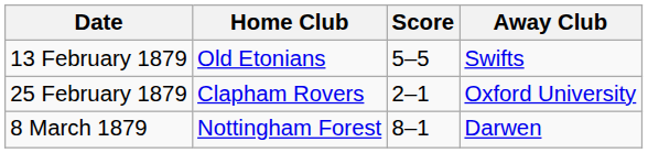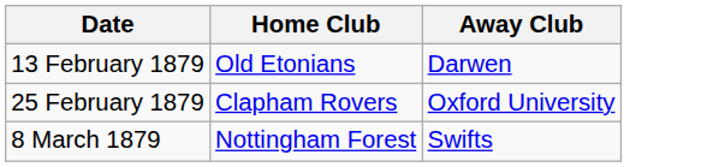- column: Score | 5–5 | 2–1 | 8–1
13 February 1879 | Away Club: Swifts -> Darwen
8 March 1879 | Away Club: Darwen -> Swifts
